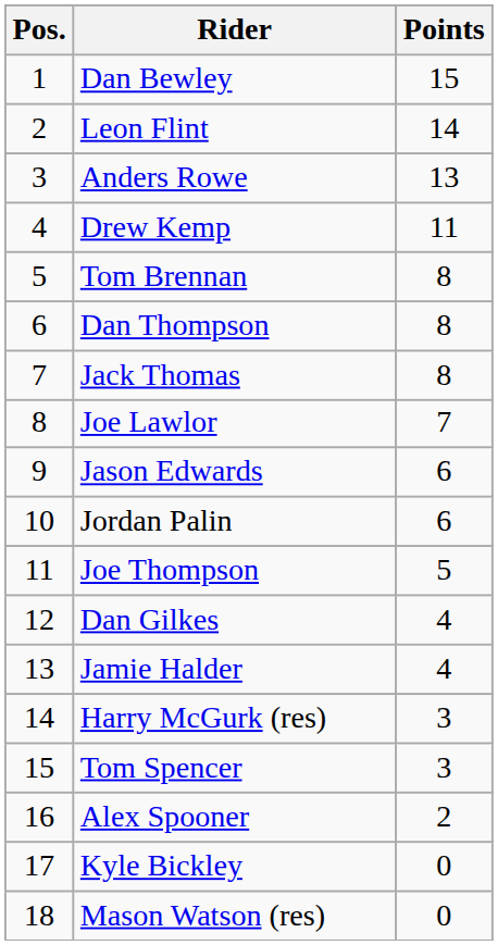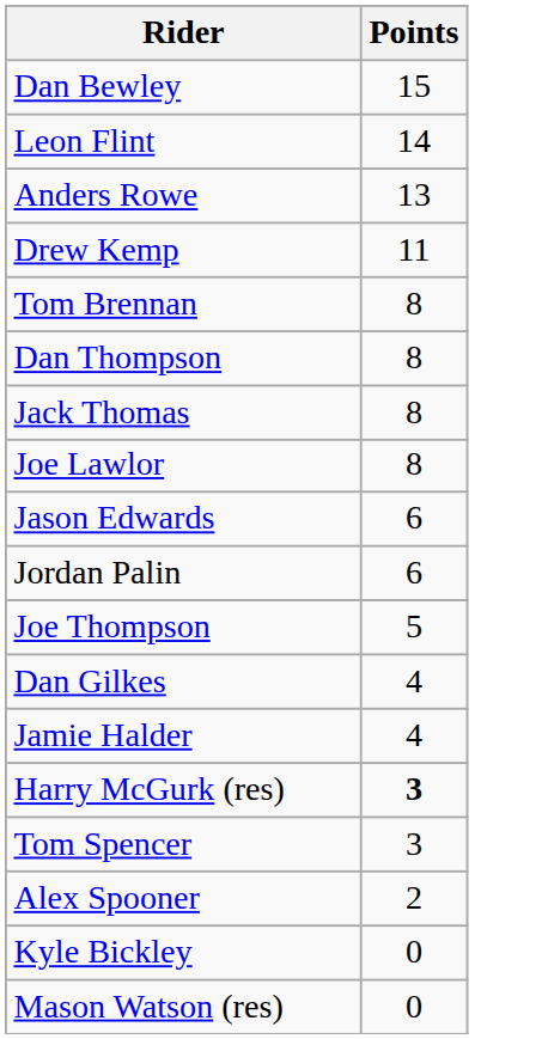- column: Pos. | 1 | 2 | 3 | 4 | 5 | 6 | 7 | 8 | 9 | 10 | 11 | 12 | 13 | 14 | 15 | 16 | 17 | 18
Joe Lawlor | Points: 7 -> 8
Harry McGurk (res) | Points: normal -> bold
